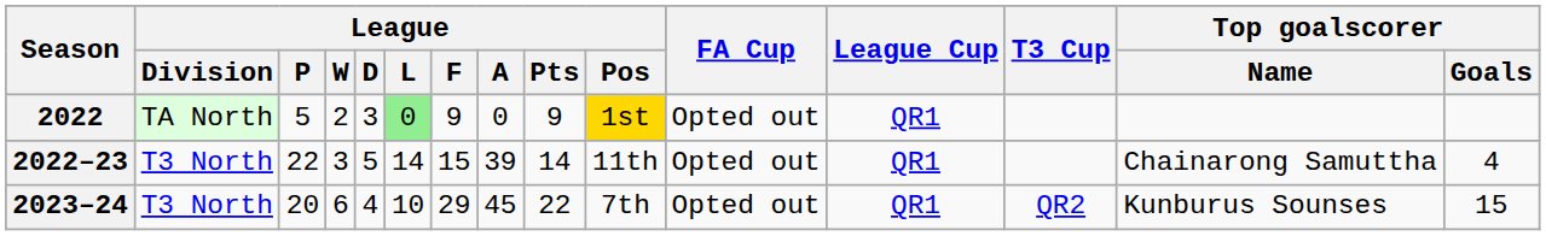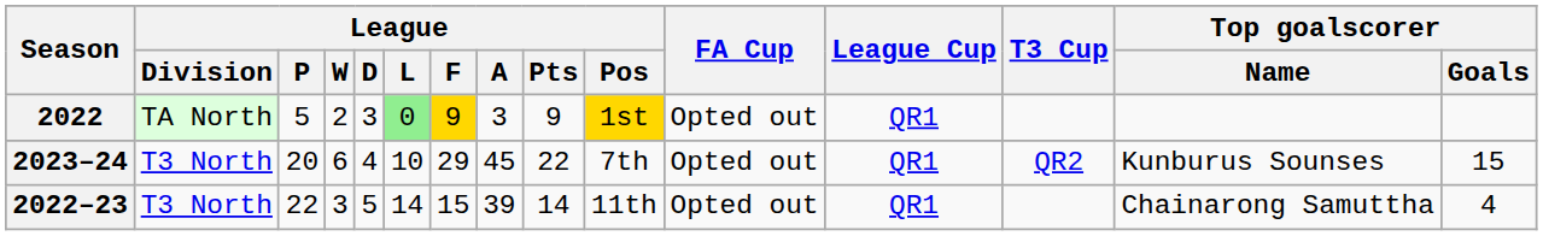2022 | League / F: no background -> gold background
2022 | League / A: 0 -> 3
rows swapped: 2022–23 <-> 2023–24
